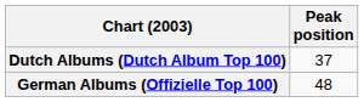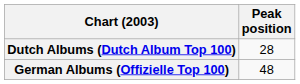Dutch Albums (Dutch Album Top 100) | Peak position: 37 -> 28
